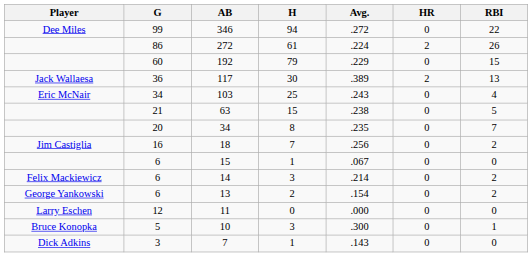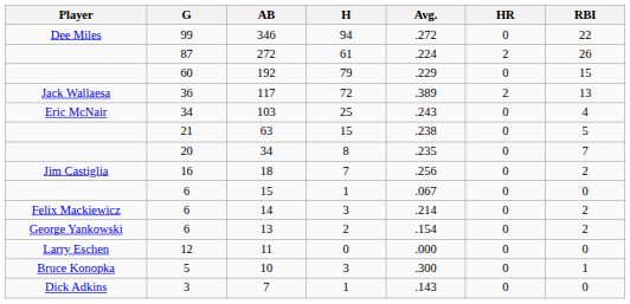272 | G: 86 -> 87
117 | H: 30 -> 72
